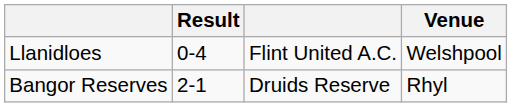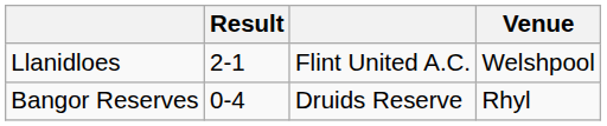Llanidloes | Result: 0-4 -> 2-1
Bangor Reserves | Result: 2-1 -> 0-4
